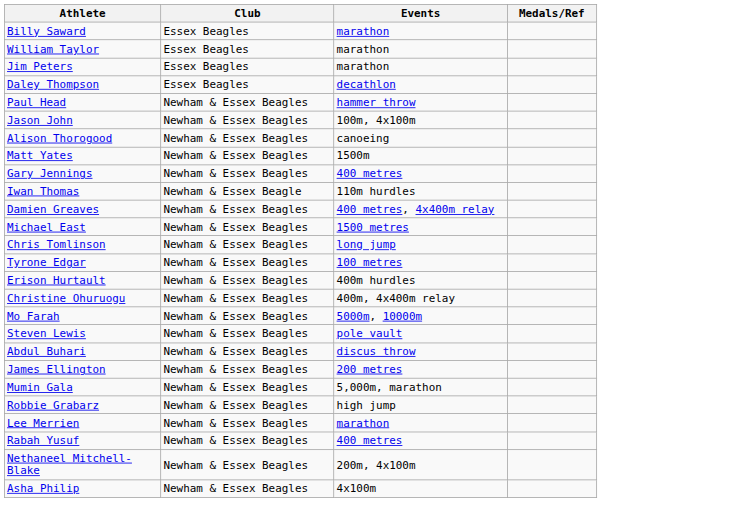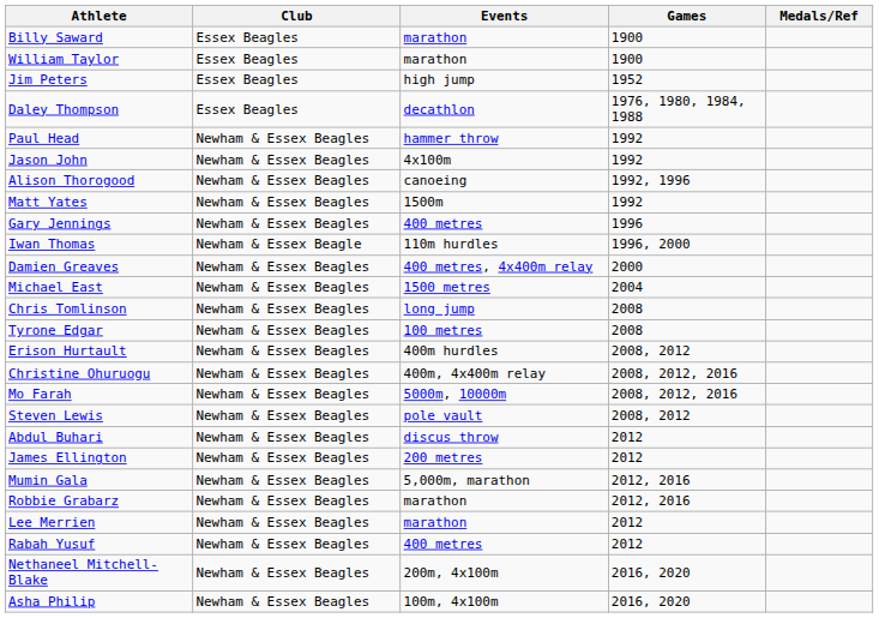+ column: Games | 1900 | 1900 | 1952 | 1976, 1980, 1984, 1988 | 1992 | 1992 | 1992, 1996 | 1992 | 1996 | 1996, 2000 | 2000 | 2004 | 2008 | 2008 | 2008, 2012 | 2008, 2012, 2016 | 2008, 2012, 2016 | 2008, 2012 | 2012 | 2012 | 2012, 2016 | 2012, 2016 | 2012 | 2012 | 2016, 2020 | 2016, 2020
Jim Peters | Events: marathon -> high jump
Jason John | Events: 100m, 4x100m -> 4x100m
Robbie Grabarz | Events: high jump -> marathon
Asha Philip | Events: 4x100m -> 100m, 4x100m
